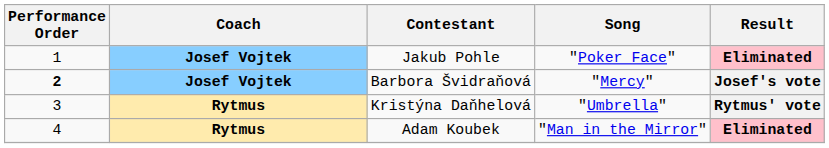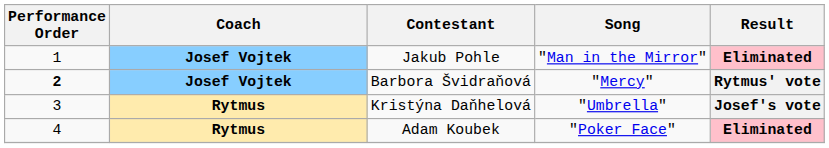Jakub Pohle | Song: "Poker Face" -> "Man in the Mirror"
Barbora Švidraňová | Result: Josef's vote -> Rytmus' vote
Kristýna Daňhelová | Result: Rytmus' vote -> Josef's vote
Adam Koubek | Song: "Man in the Mirror" -> "Poker Face"
